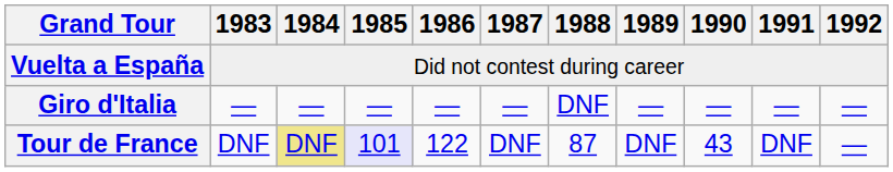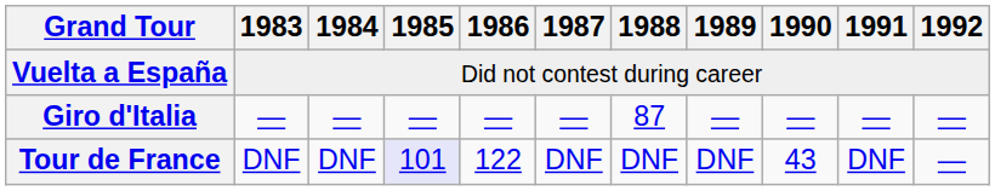Giro d'Italia | 1988: DNF -> 87
Tour de France | 1984: khaki background -> no background
Tour de France | 1988: 87 -> DNF
